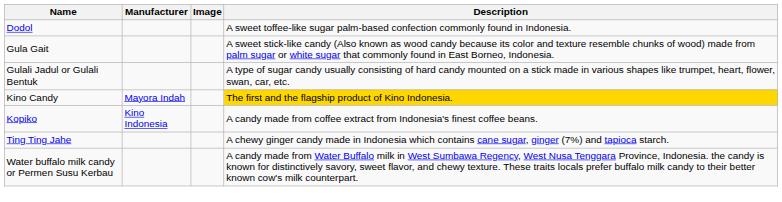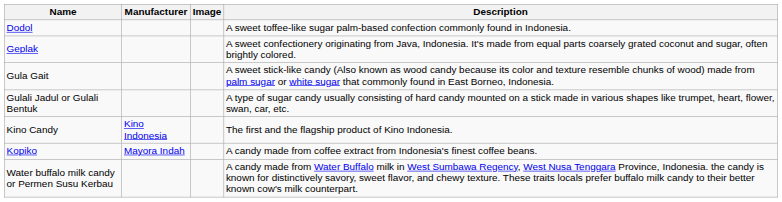+ row: Geplak | A sweet confectionery originating from Java, Indonesia. It's made from equal parts coarsely grated coconut and sugar, often brightly colored.
Kino Candy | Manufacturer: Mayora Indah -> Kino Indonesia
Kino Candy | Description: gold background -> no background
Kopiko | Manufacturer: Kino Indonesia -> Mayora Indah
- row: Ting Ting Jahe | A chewy ginger candy made in Indonesia which contains cane sugar, ginger (7%) and tapioca starch.
